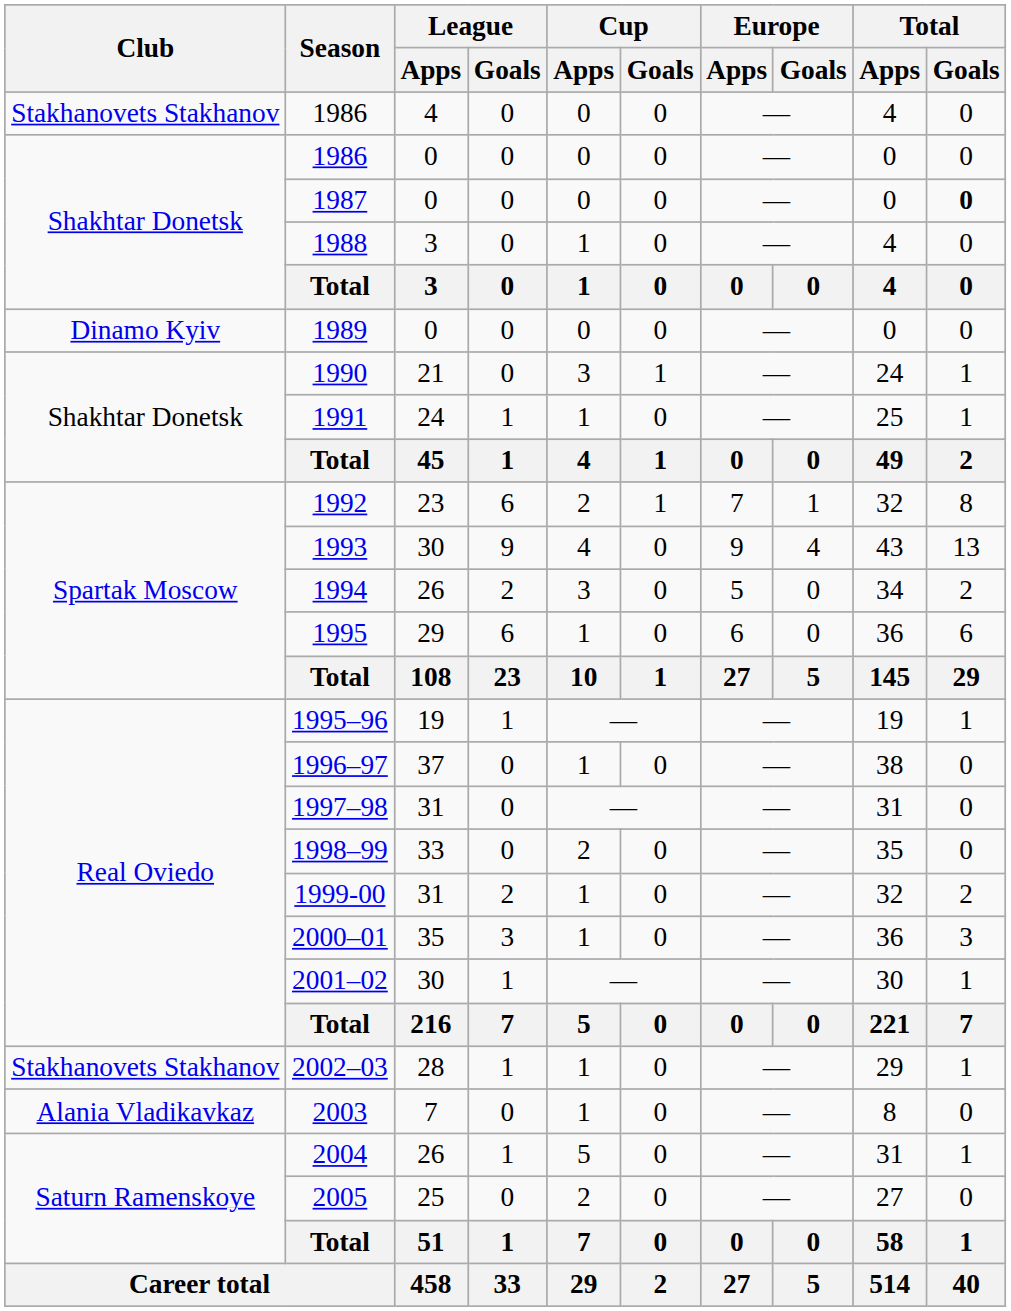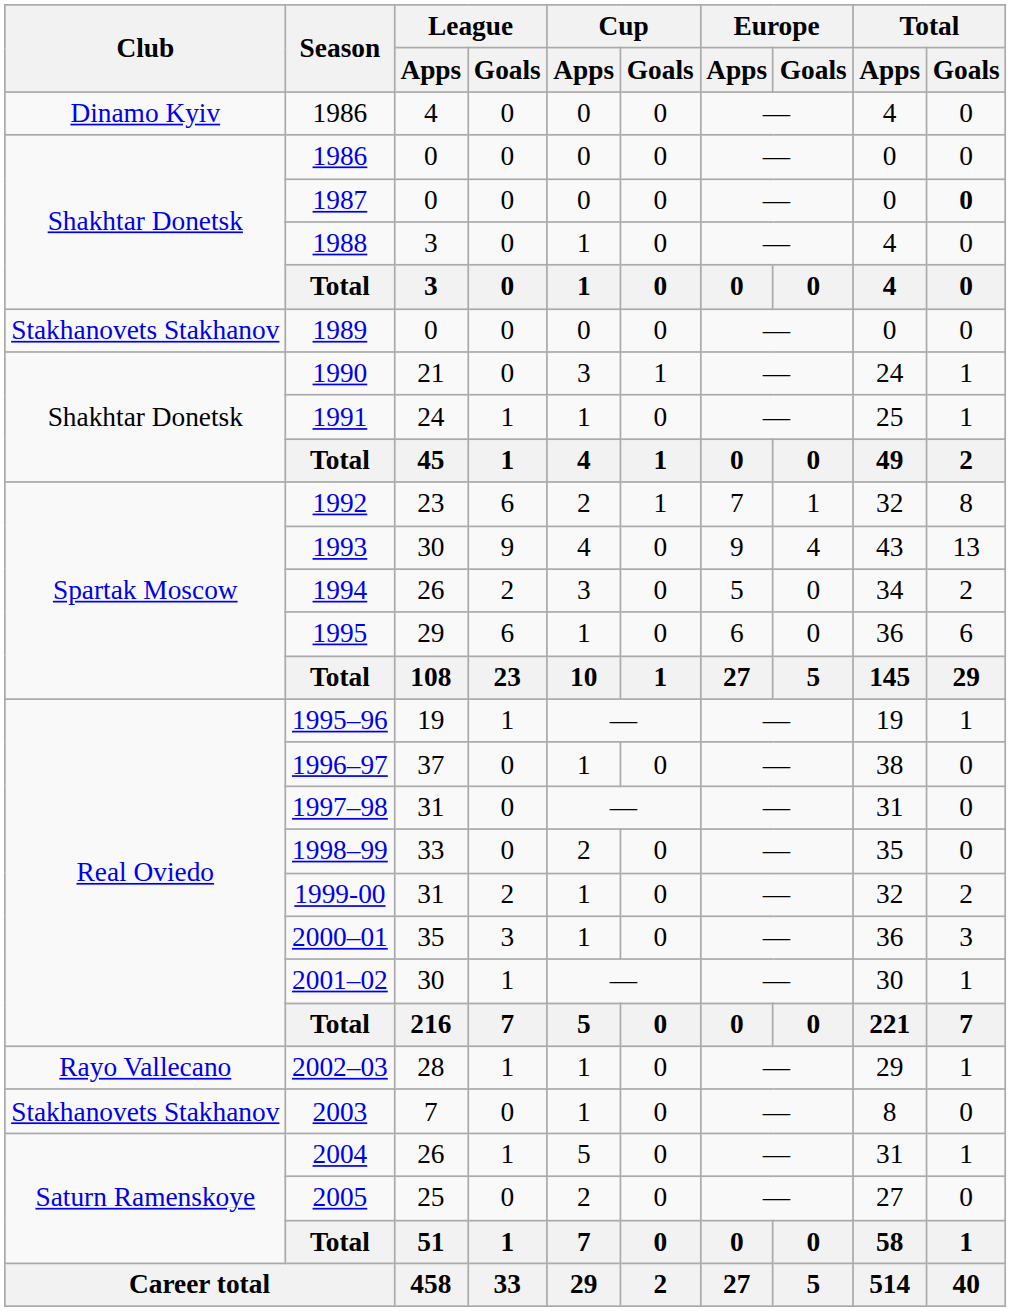1986 / 4 | Club: Stakhanovets Stakhanov -> Dinamo Kyiv
1989 | Club: Dinamo Kyiv -> Stakhanovets Stakhanov
2002–03 | Club: Stakhanovets Stakhanov -> Rayo Vallecano
2003 | Club: Alania Vladikavkaz -> Stakhanovets Stakhanov
